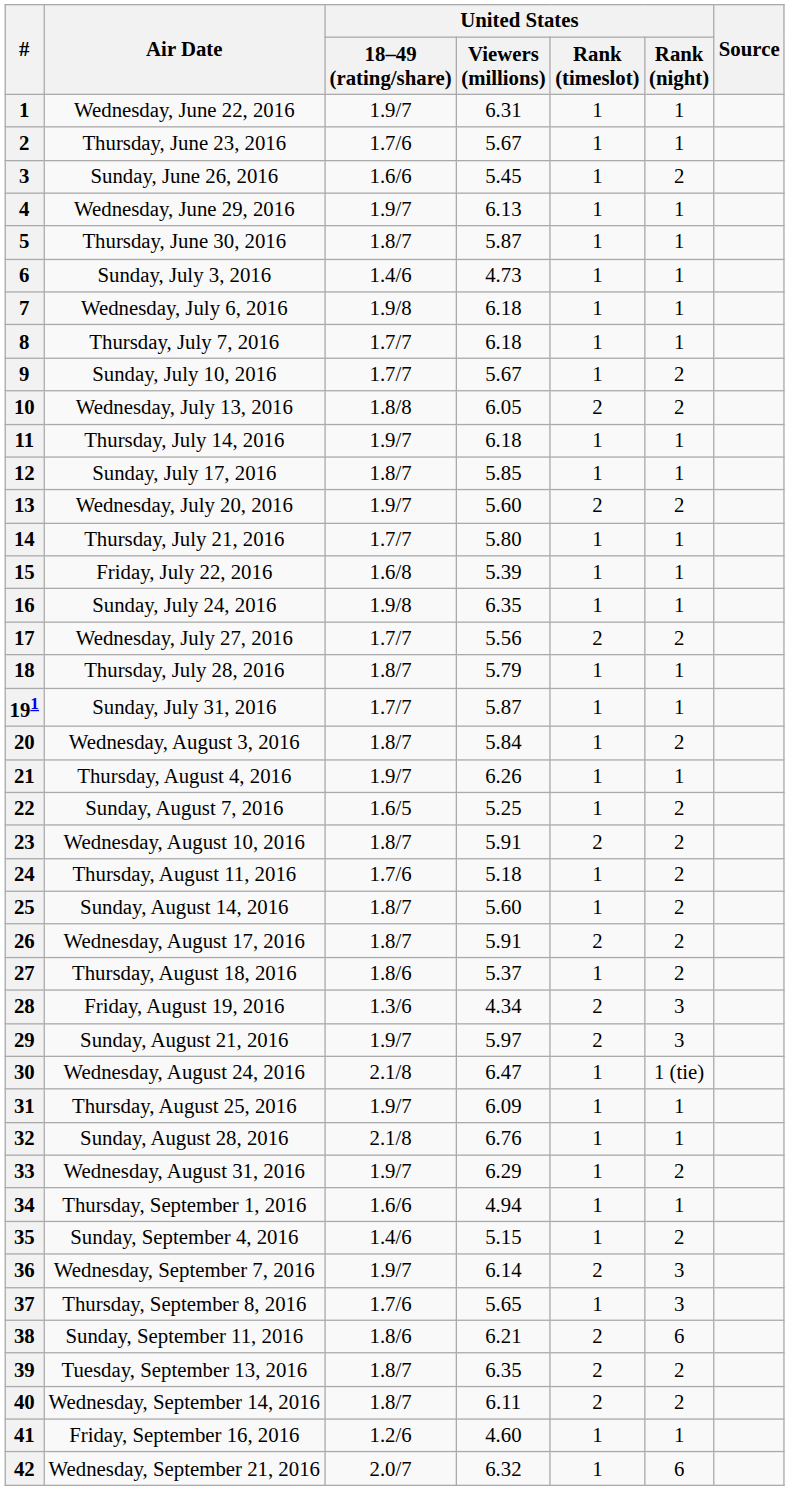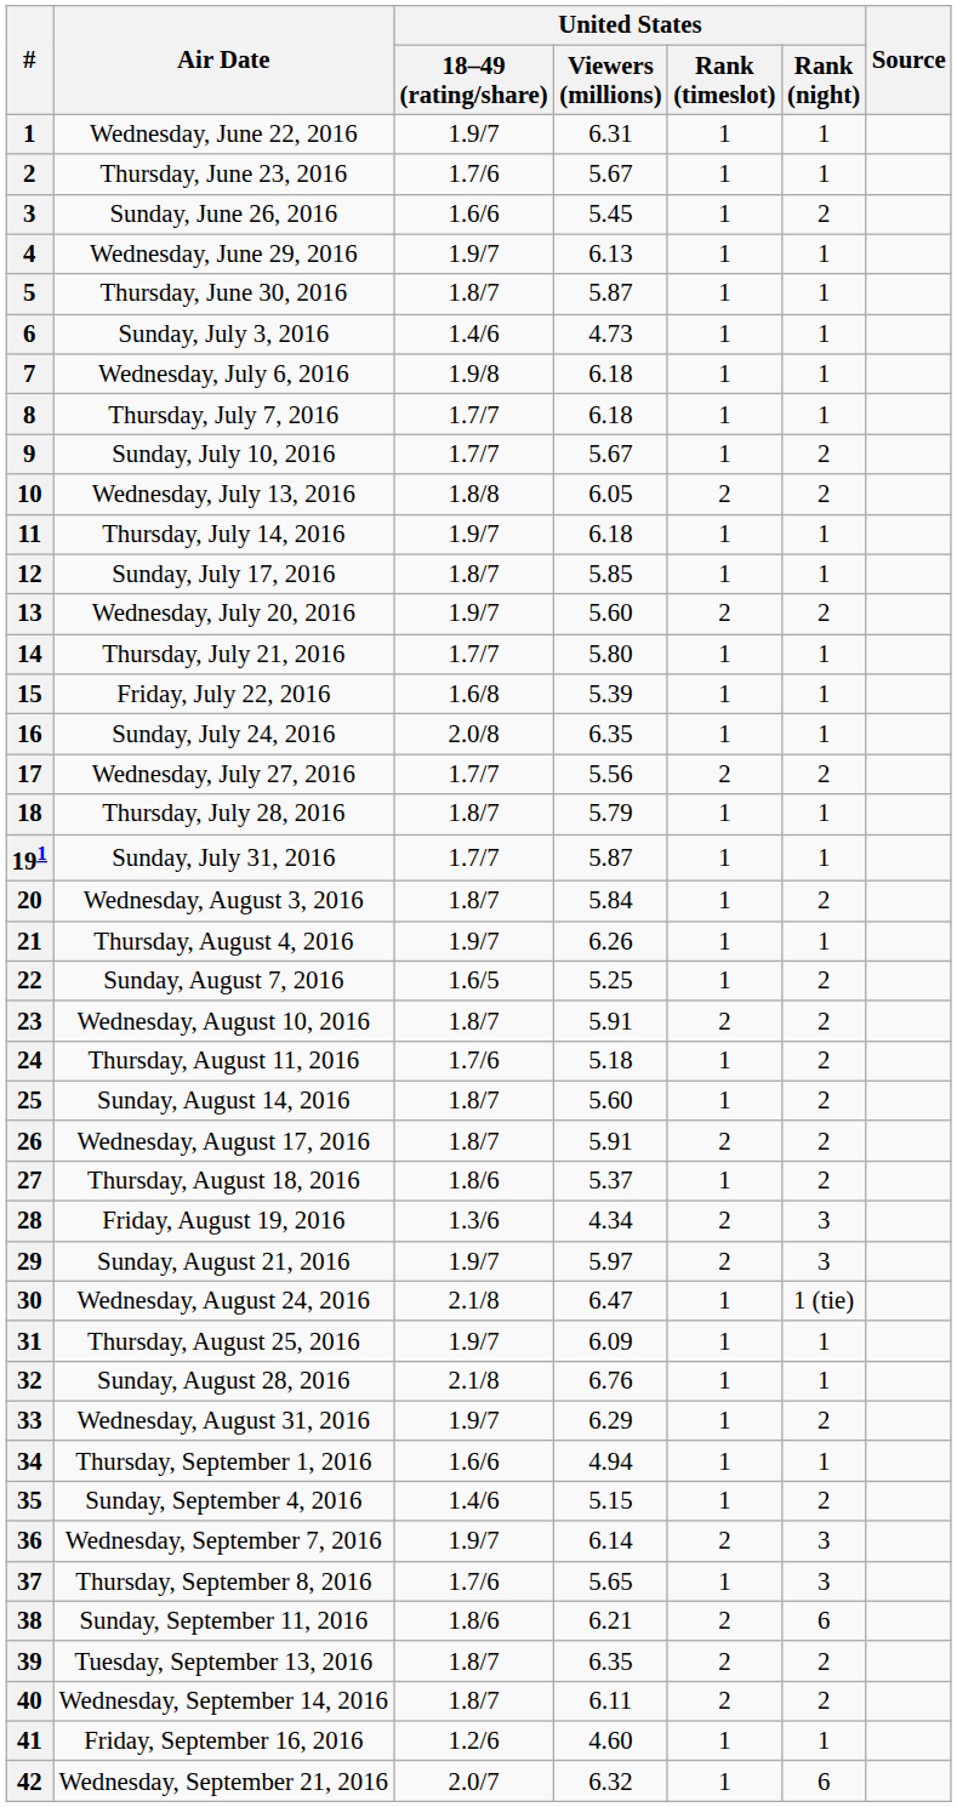Sunday, July 24, 2016 | United States / 18–49 (rating/share): 1.9/8 -> 2.0/8
